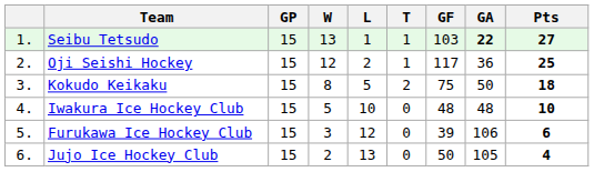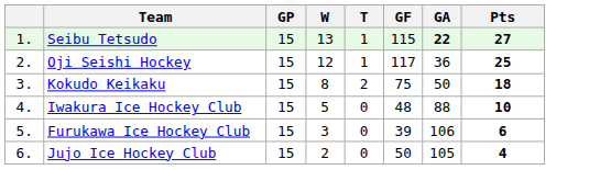- column: L | 1 | 2 | 5 | 10 | 12 | 13
Seibu Tetsudo | GF: 103 -> 115
Iwakura Ice Hockey Club | GA: 48 -> 88
